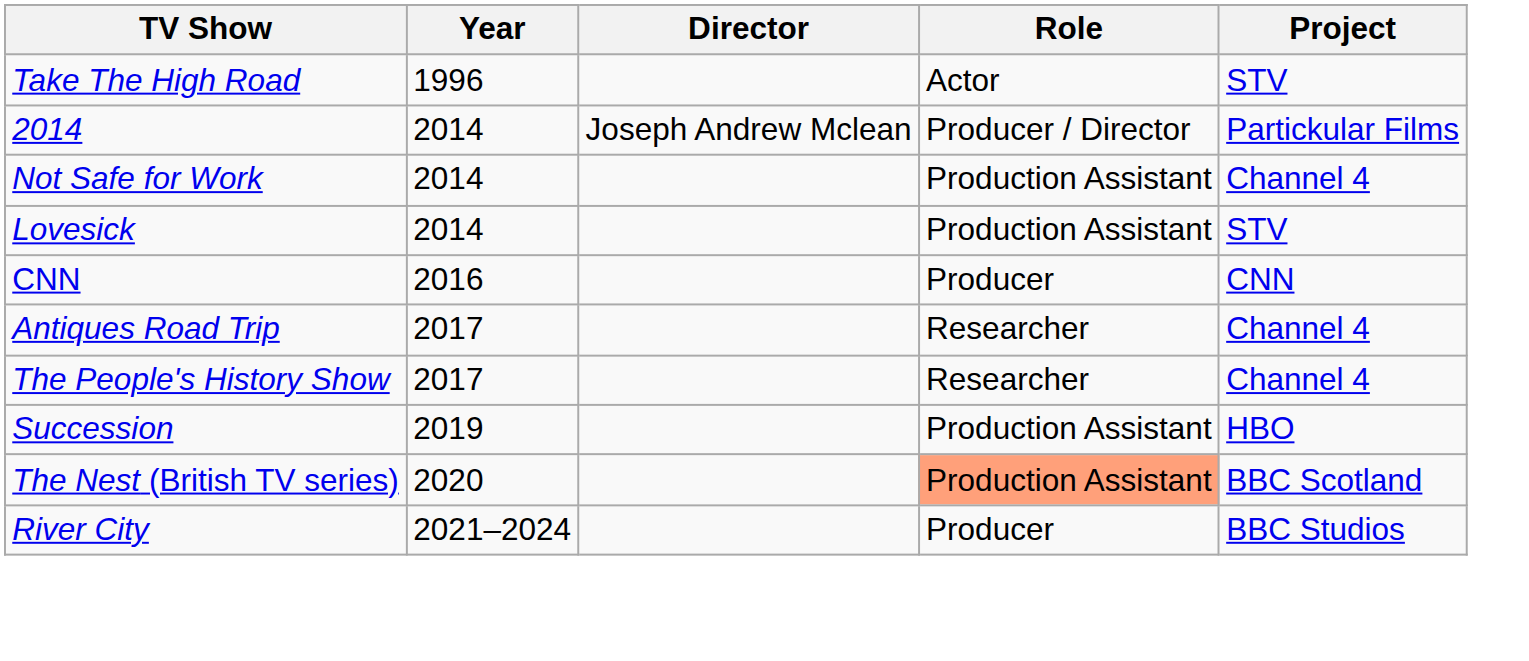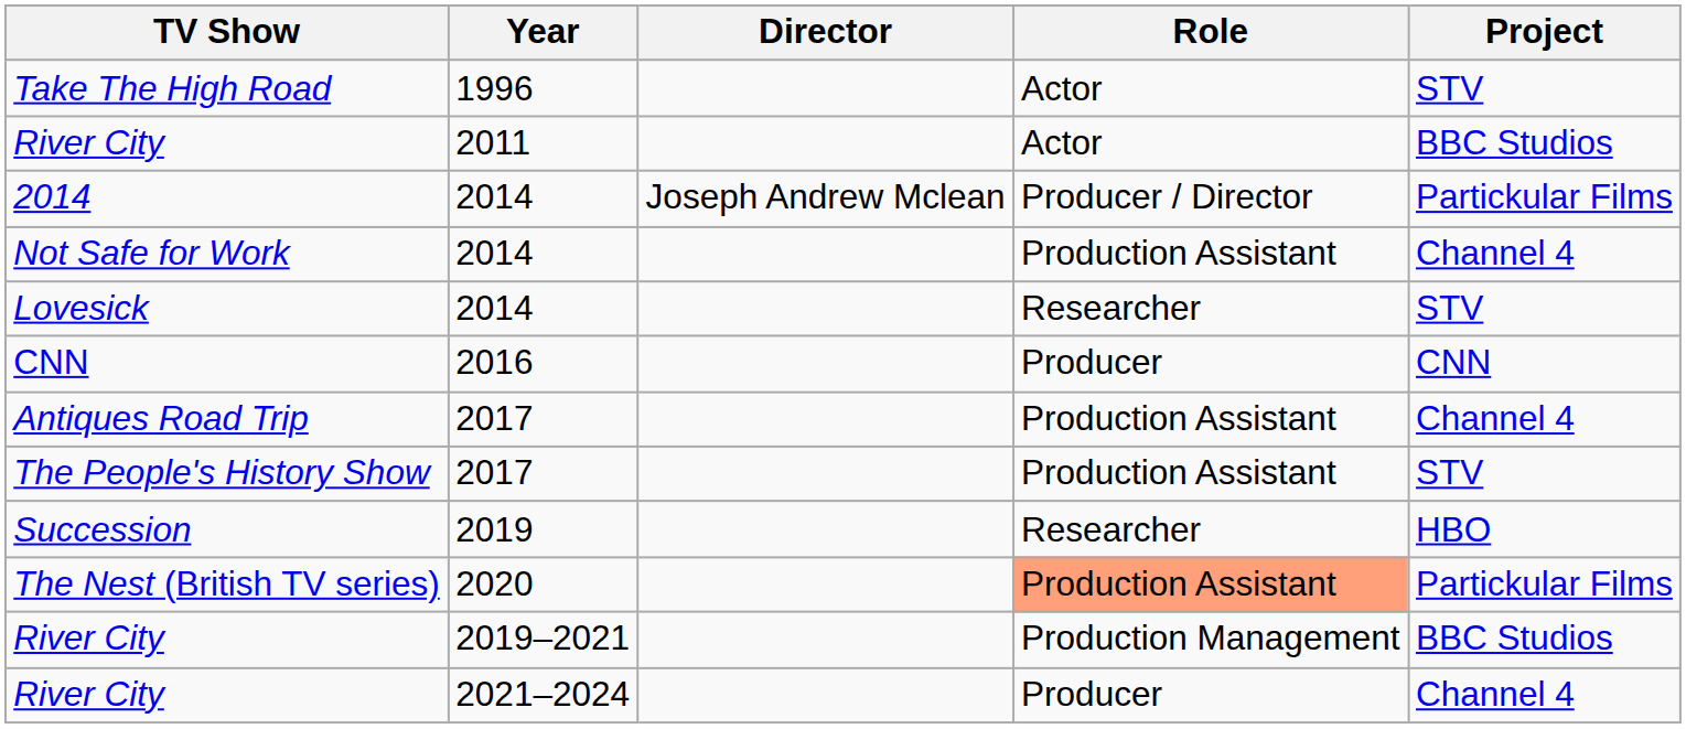+ row: River City | 2011 | Actor | BBC Studios
Lovesick | Role: Production Assistant -> Researcher
Antiques Road Trip | Role: Researcher -> Production Assistant
The People's History Show | Role: Researcher -> Production Assistant
The People's History Show | Project: Channel 4 -> STV
Succession | Role: Production Assistant -> Researcher
The Nest (British TV series) | Project: BBC Scotland -> Partickular Films
+ row: River City | 2019–2021 | Production Management | BBC Studios
River City / 2021–2024 | Project: BBC Studios -> Channel 4
